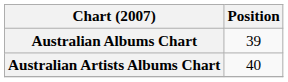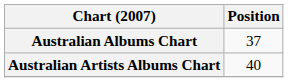Australian Albums Chart | Position: 39 -> 37
